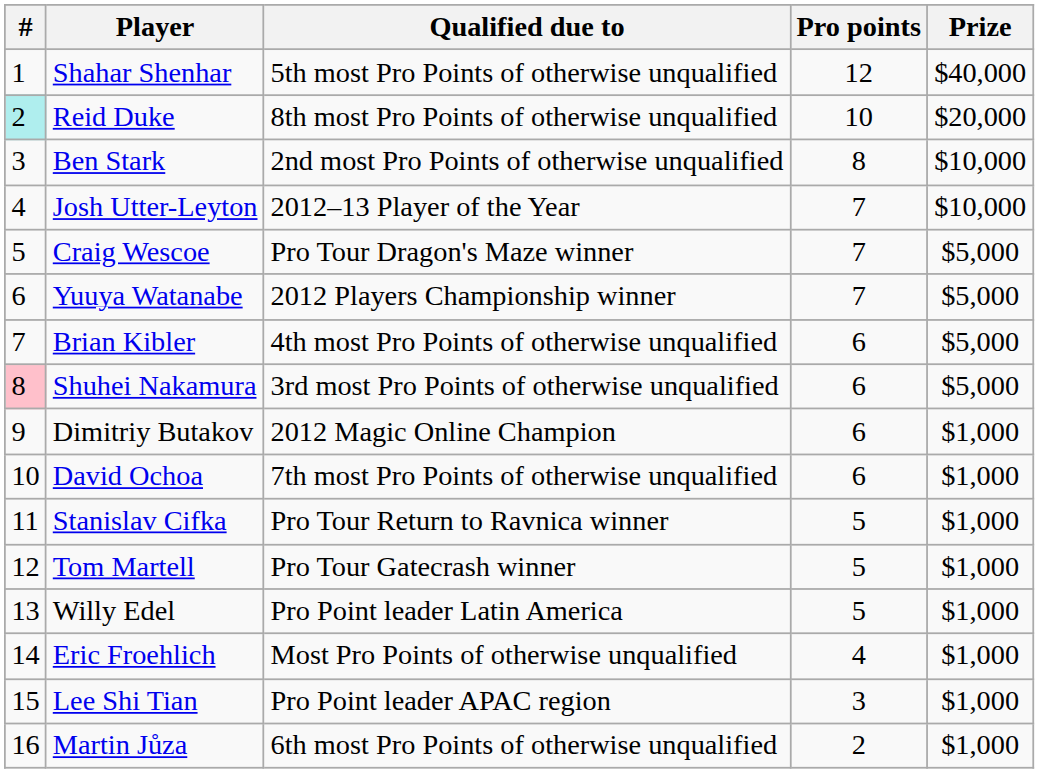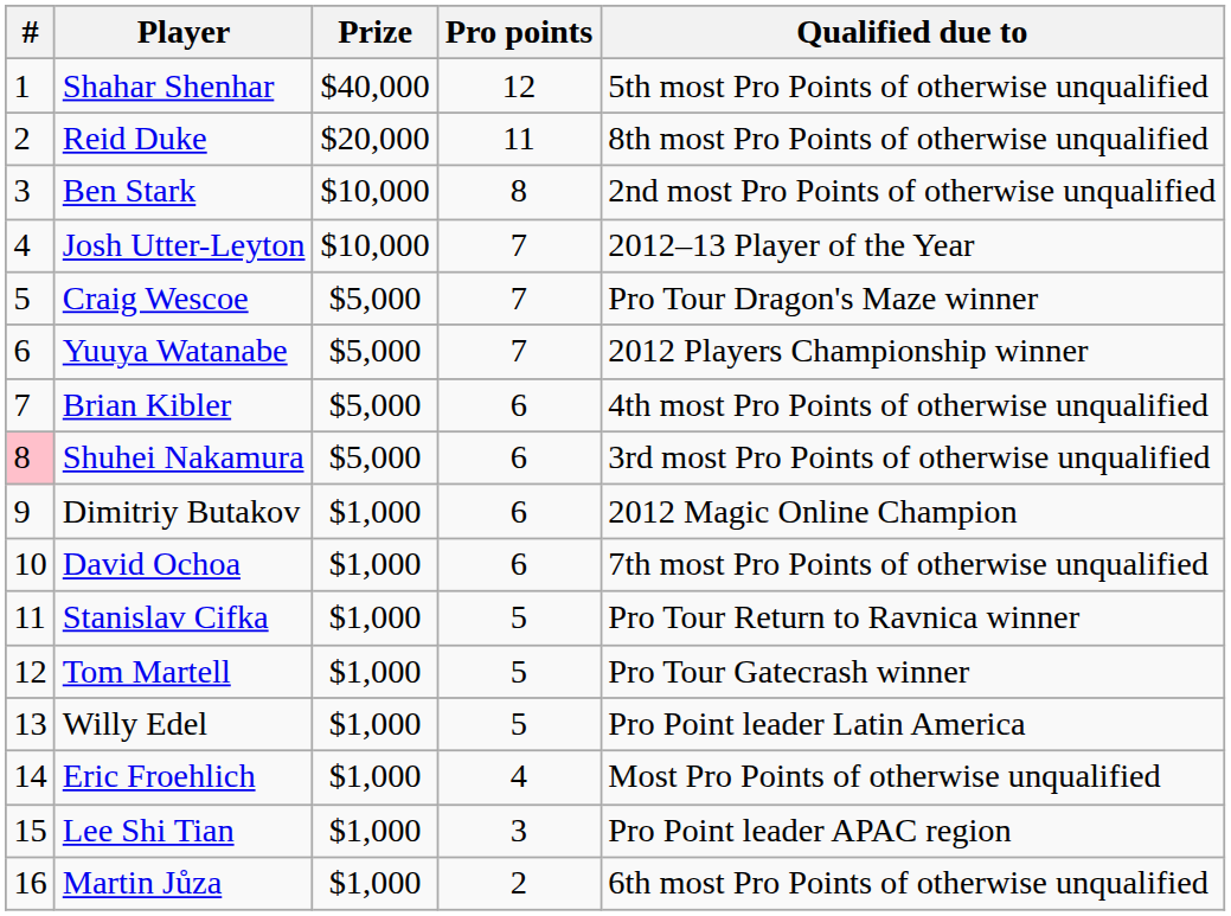columns swapped: Prize <-> Qualified due to
Reid Duke | #: paleturquoise background -> no background
Reid Duke | Pro points: 10 -> 11
